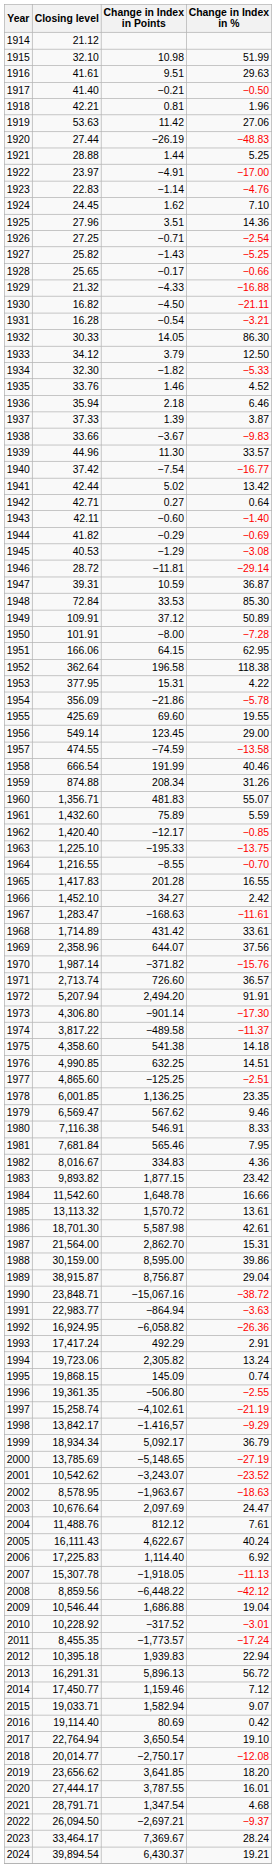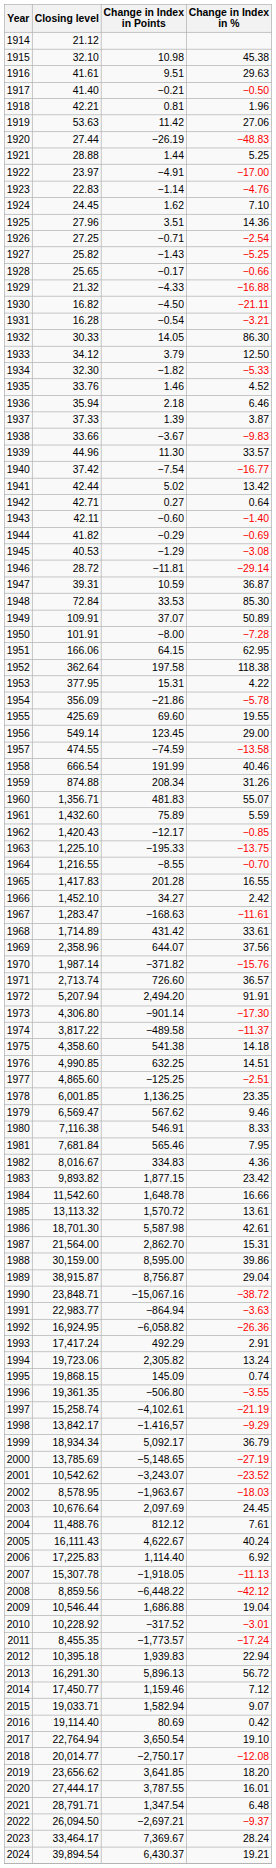1915 | Change in Index in %: 51.99 -> 45.38
1949 | Change in Index in Points: 37.12 -> 37.07
1952 | Change in Index in Points: 196.58 -> 197.58
1962 | Closing level: 1,420.40 -> 1,420.43
1996 | Change in Index in %: −2.55 -> −3.55
2002 | Change in Index in %: −18.63 -> −18.03
2003 | Change in Index in %: 24.47 -> 24.45
2013 | Closing level: 16,291.31 -> 16,291.30
2021 | Change in Index in %: 4.68 -> 6.48
